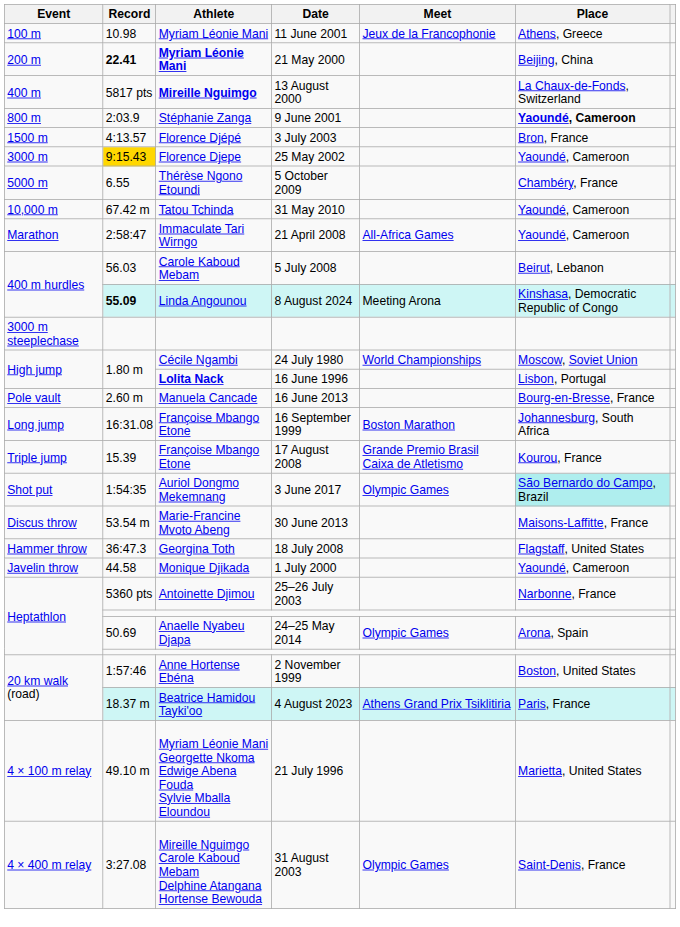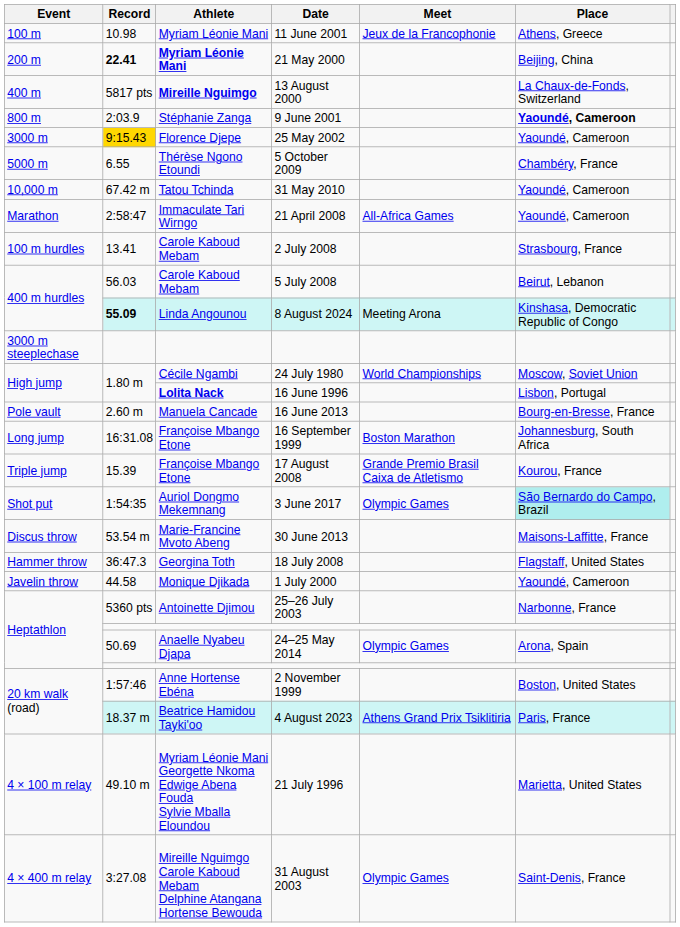- row: 1500 m | 4:13.57 | Florence Djépé | 3 July 2003 | Bron, France
+ row: 100 m hurdles | 13.41 | Carole Kaboud Mebam | 2 July 2008 | Strasbourg, France
